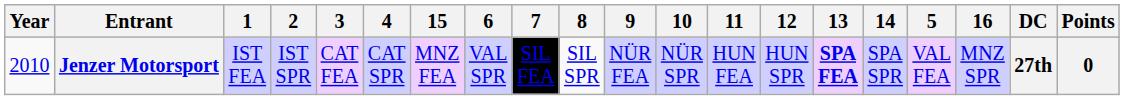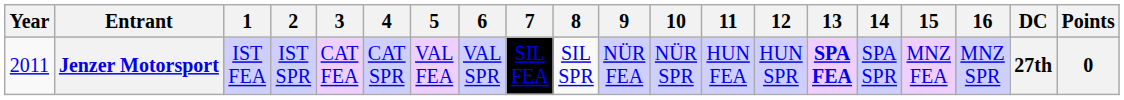columns swapped: 5 <-> 15
Jenzer Motorsport | Year: 2010 -> 2011
